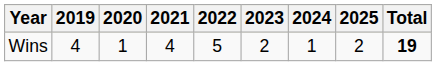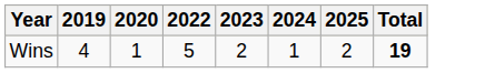- column: 2021 | 4
